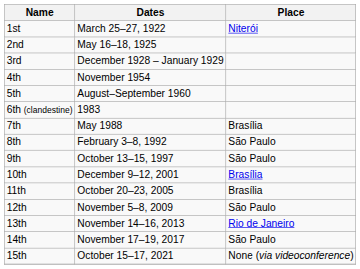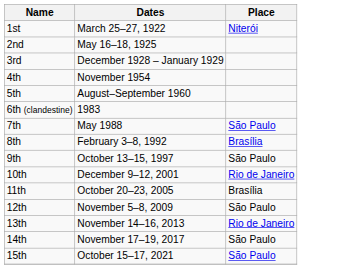7th | Place: Brasília -> São Paulo
8th | Place: São Paulo -> Brasília
10th | Place: Brasília -> Rio de Janeiro
15th | Place: None (via videoconference) -> São Paulo
